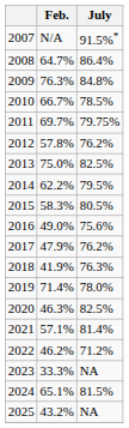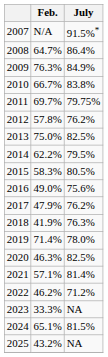2009 | July: 84.8% -> 84.9%
2010 | July: 78.5% -> 83.8%
